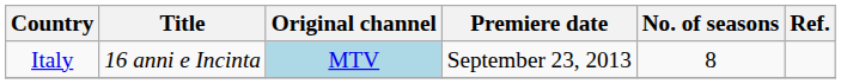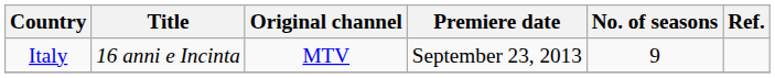Italy | Original channel: lightblue background -> no background
Italy | No. of seasons: 8 -> 9
